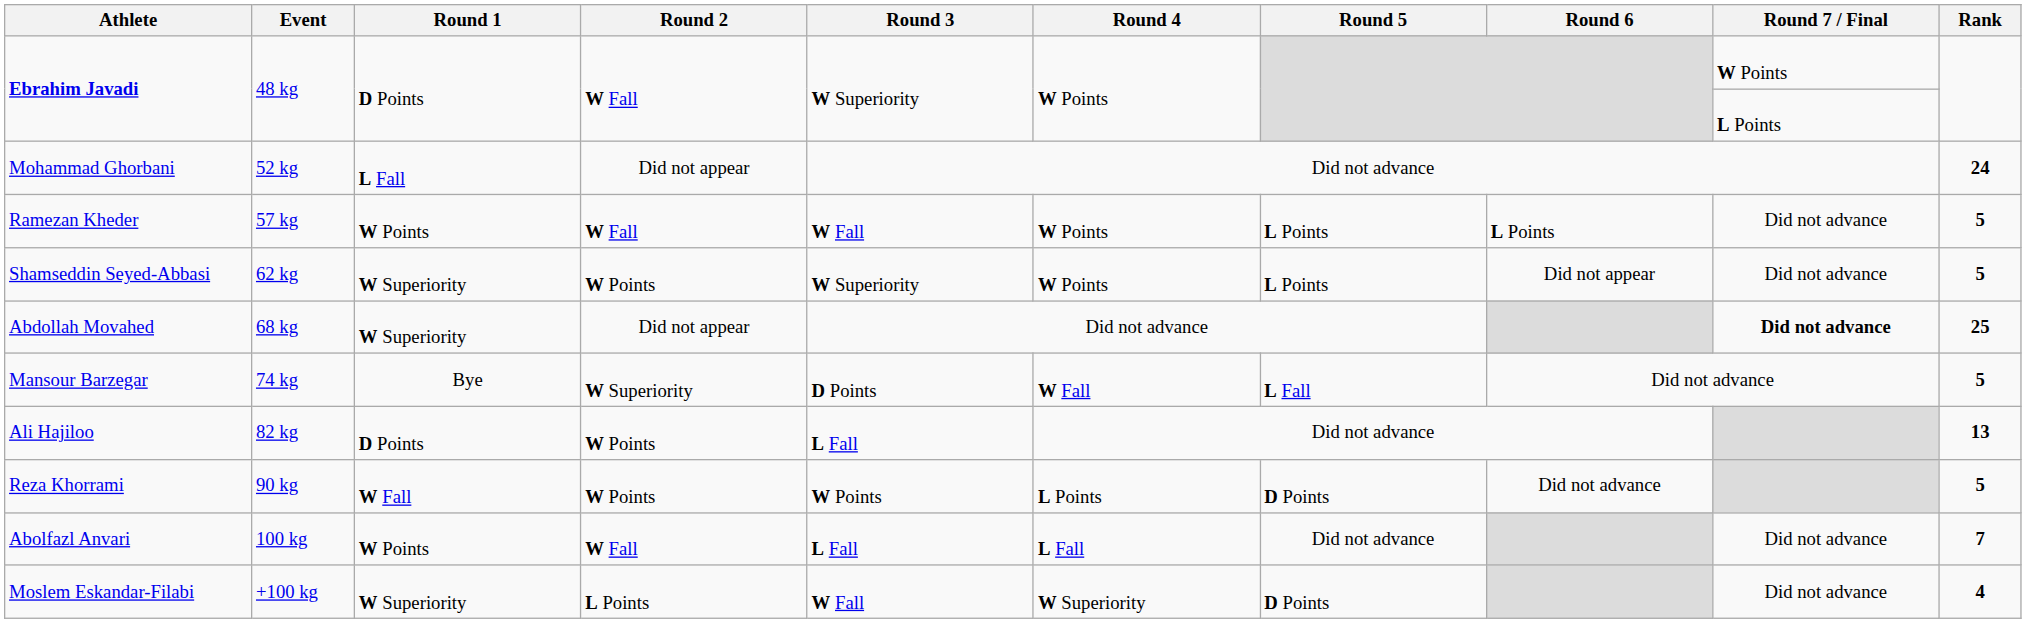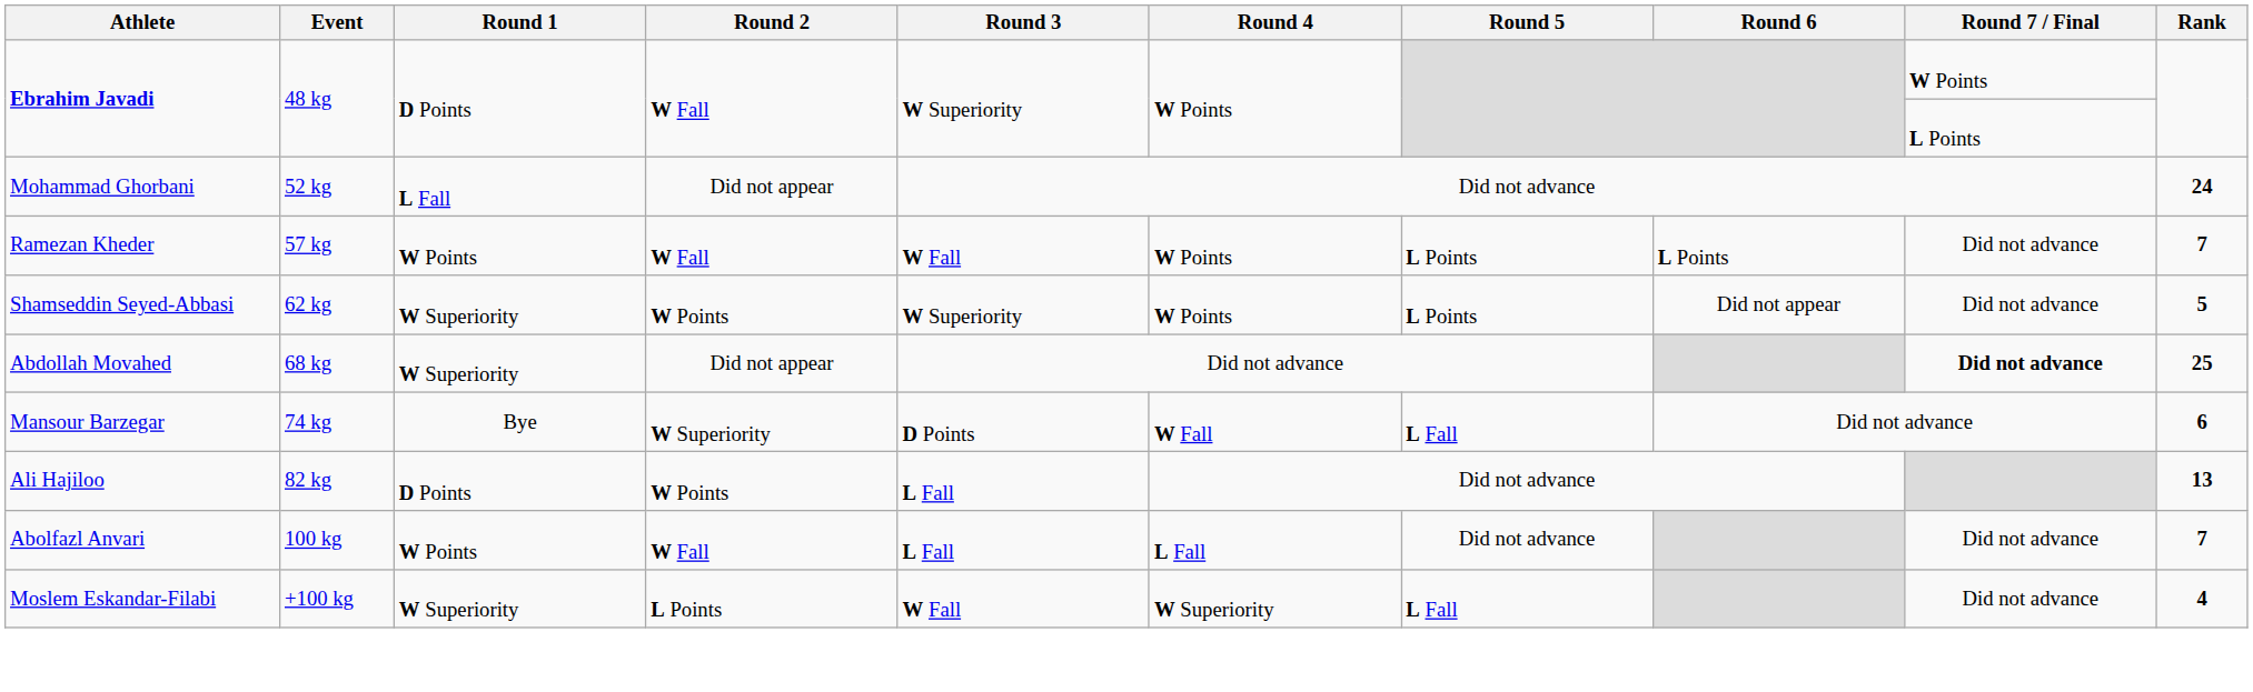Ramezan Kheder | Rank: 5 -> 7
Mansour Barzegar | Rank: 5 -> 6
- row: Reza Khorrami | 90 kg | W Fall | W Points | W Points | L Points | D Points | Did not advance | 5
Moslem Eskandar-Filabi | Round 5: D Points -> L Fall
